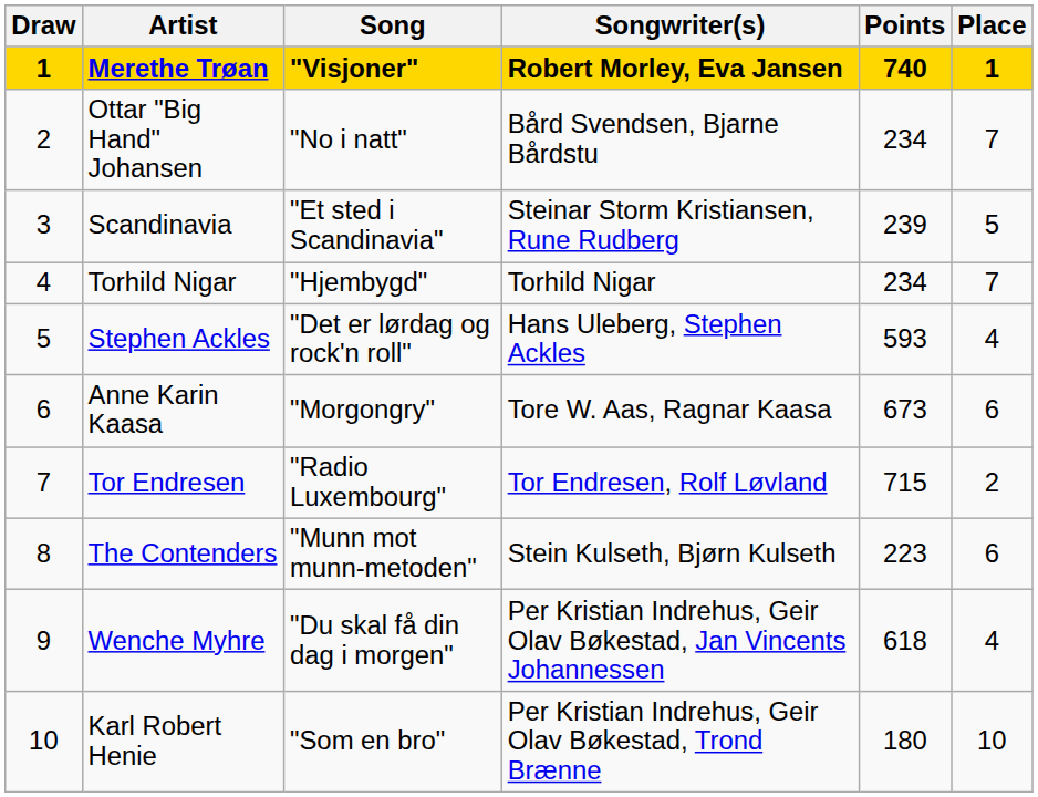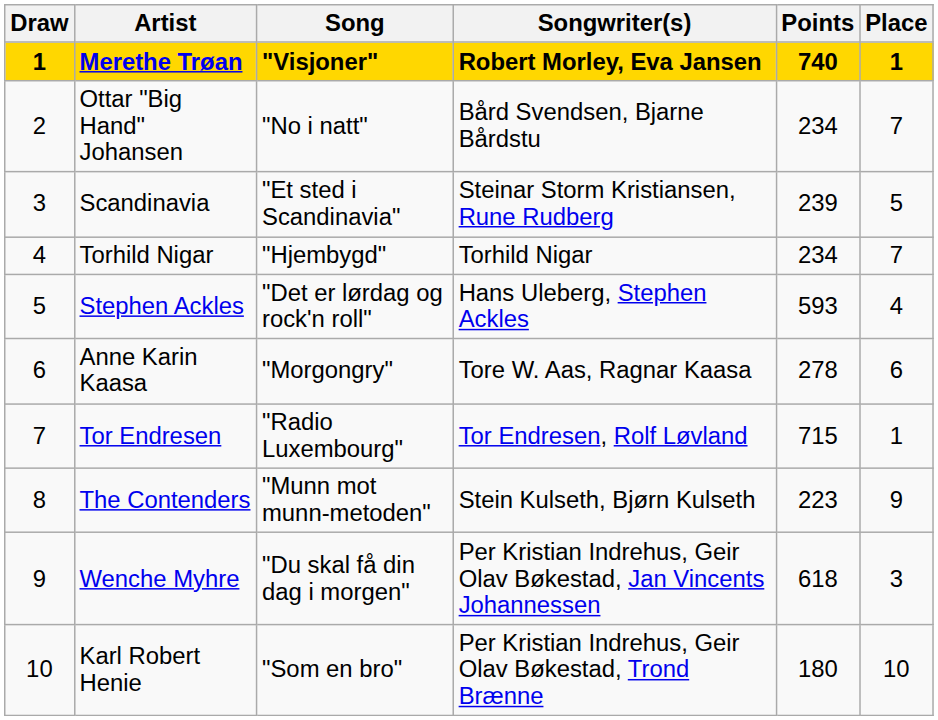Anne Karin Kaasa | Points: 673 -> 278
Tor Endresen | Place: 2 -> 1
The Contenders | Place: 6 -> 9
Wenche Myhre | Place: 4 -> 3
